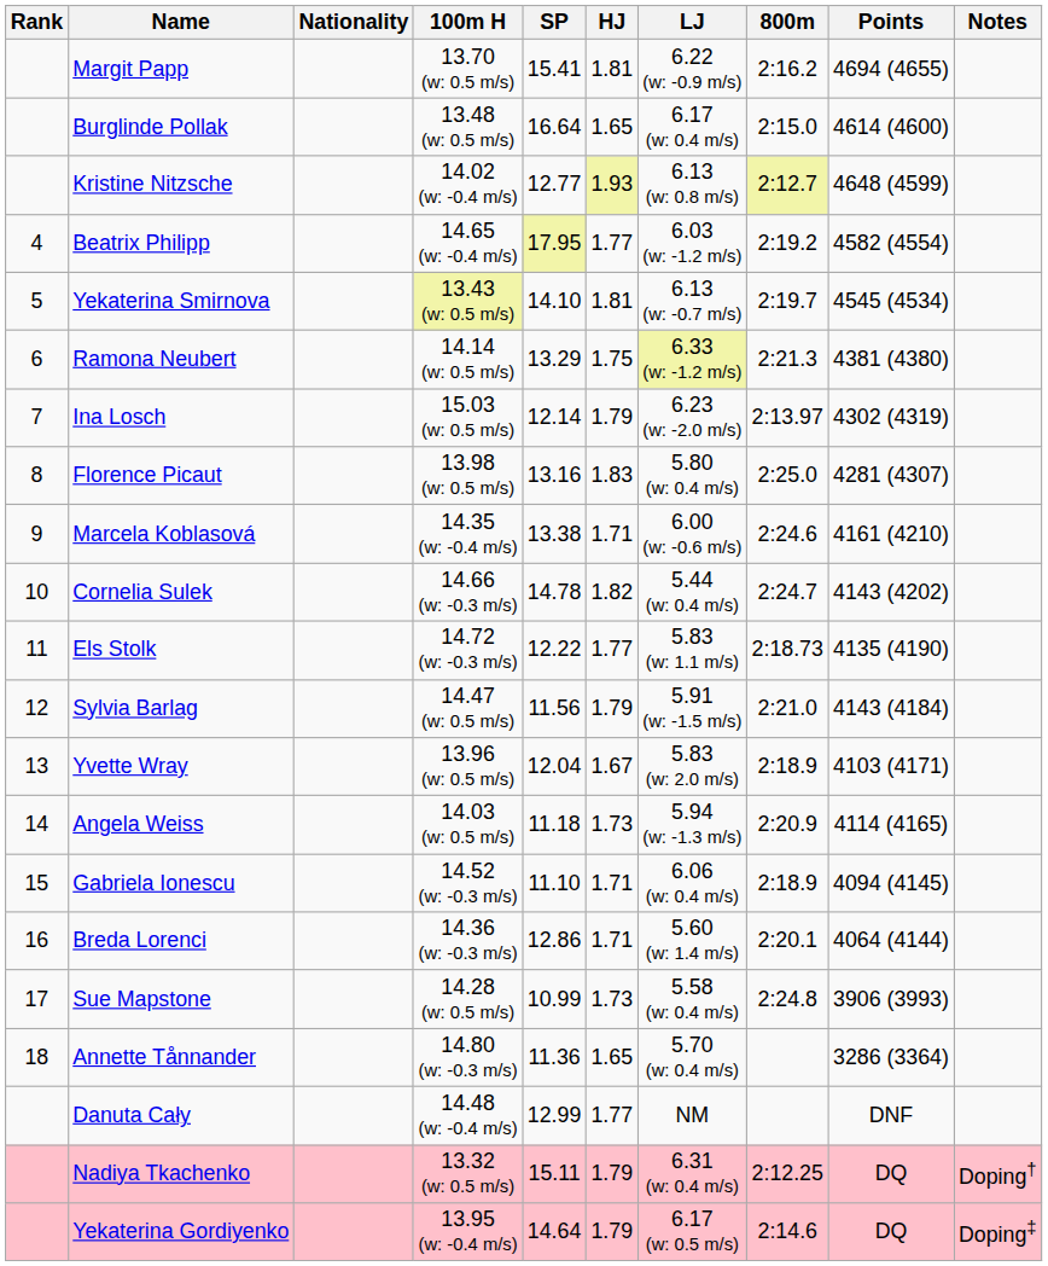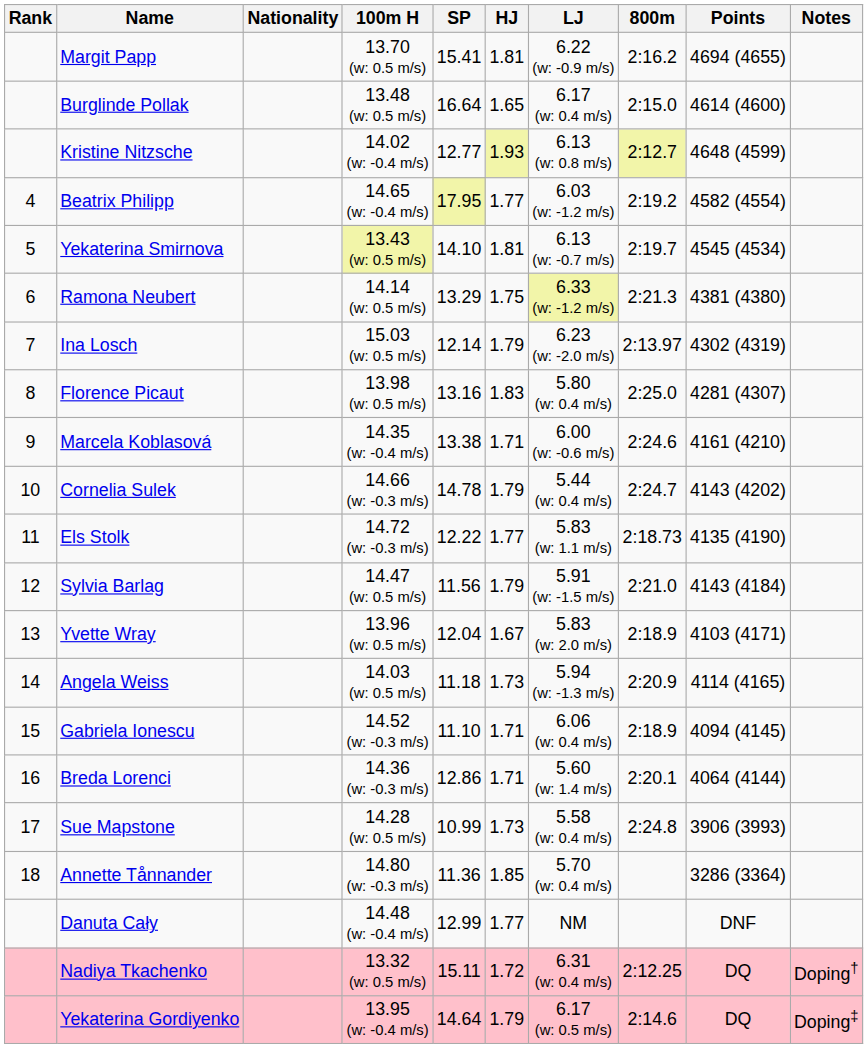Cornelia Sulek | HJ: 1.82 -> 1.79
Annette Tånnander | HJ: 1.65 -> 1.85
Nadiya Tkachenko | HJ: 1.79 -> 1.72
